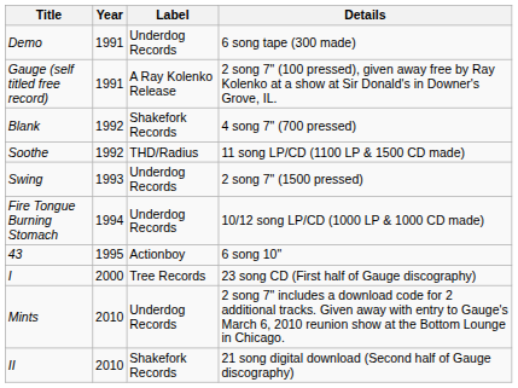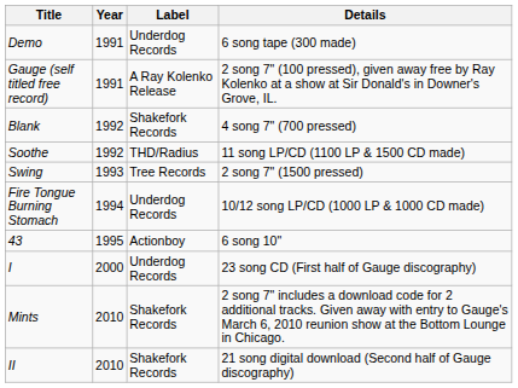Swing | Label: Underdog Records -> Tree Records
I | Label: Tree Records -> Underdog Records
Mints | Label: Underdog Records -> Shakefork Records
